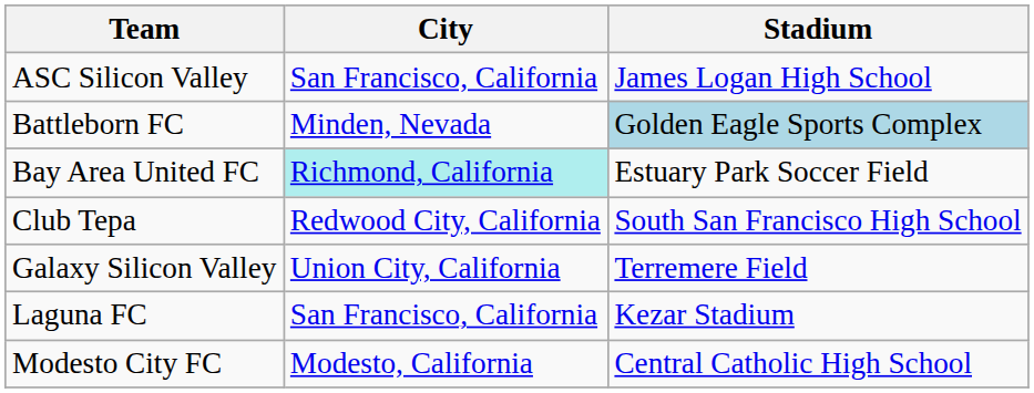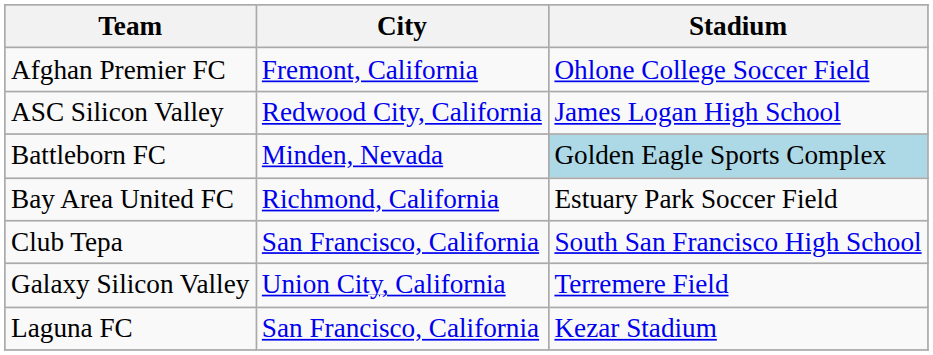+ row: Afghan Premier FC | Fremont, California | Ohlone College Soccer Field
ASC Silicon Valley | City: San Francisco, California -> Redwood City, California
Bay Area United FC | City: paleturquoise background -> no background
Club Tepa | City: Redwood City, California -> San Francisco, California
- row: Modesto City FC | Modesto, California | Central Catholic High School
